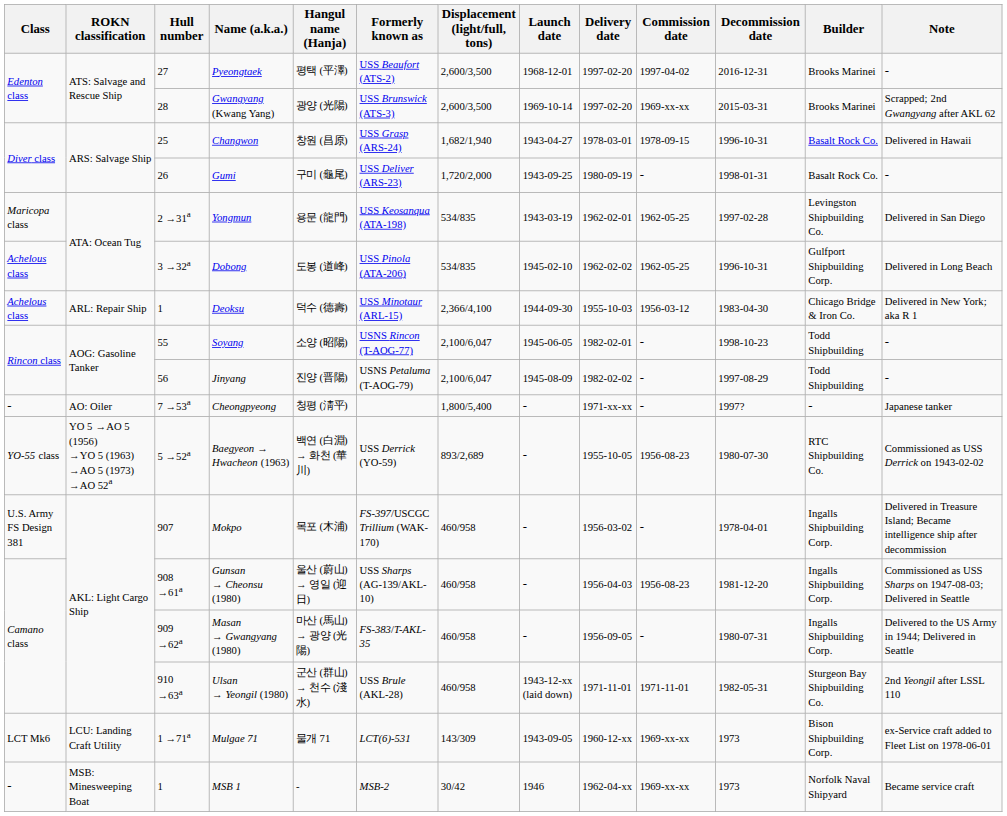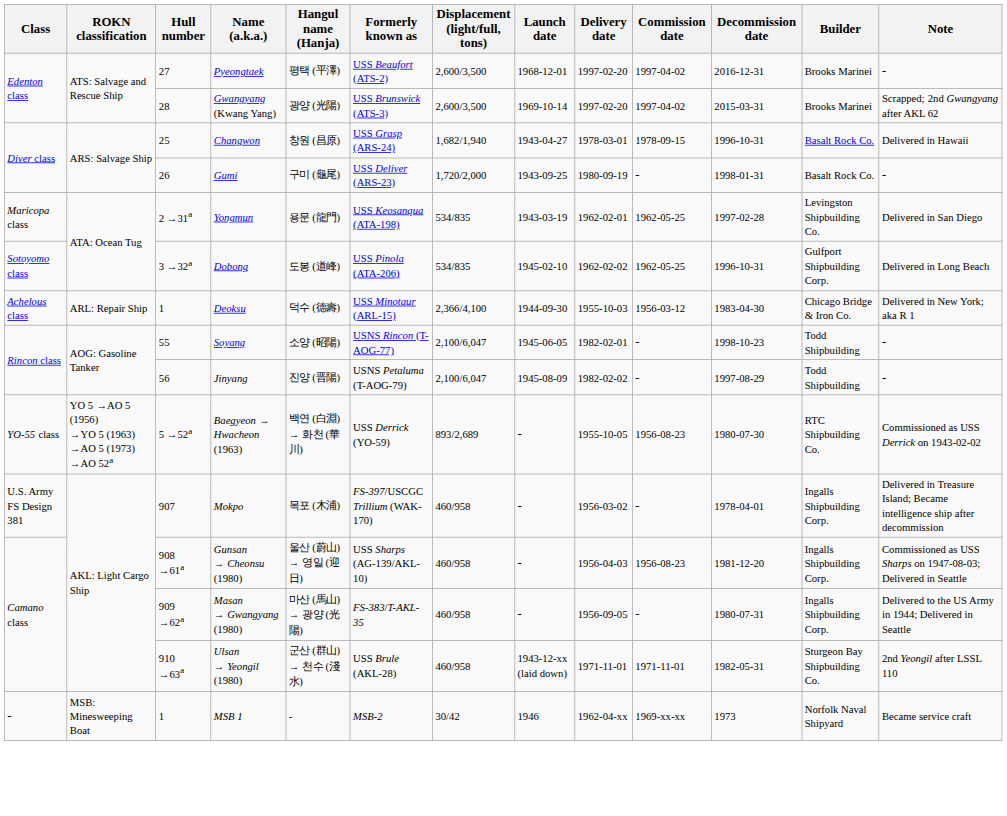Gwangyang (Kwang Yang) | Commission date: 1969-xx-xx -> 1997-04-02
Dobong | Class: Achelous class -> Sotoyomo class
- row: - | AO: Oiler | 7 →53a | Cheongpyeong | 청평 (淸平) | 1,800/5,400 | - | 1971-xx-xx | - | 1997? | - | Japanese tanker
- row: LCT Mk6 | LCU: Landing Craft Utility | 1 →71a | Mulgae 71 | 물개 71 | LCT(6)-531 | 143/309 | 1943-09-05 | 1960-12-xx | 1969-xx-xx | 1973 | Bison Shipbuilding Corp. | ex-Service craft added to Fleet List on 1978-06-01
